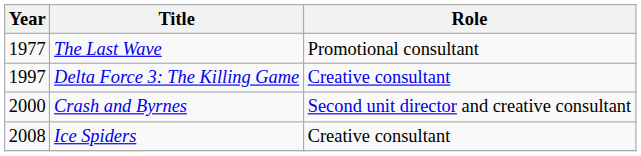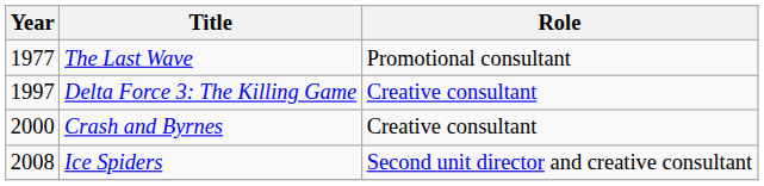Crash and Byrnes | Role: Second unit director and creative consultant -> Creative consultant
Ice Spiders | Role: Creative consultant -> Second unit director and creative consultant
